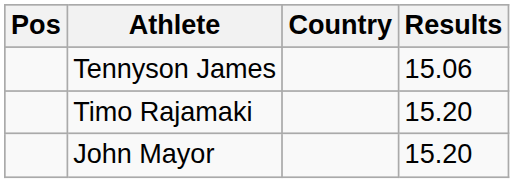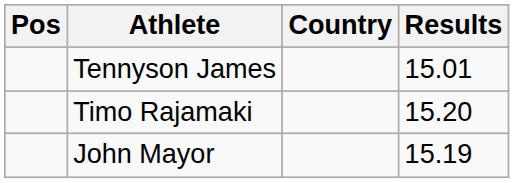Tennyson James | Results: 15.06 -> 15.01
John Mayor | Results: 15.20 -> 15.19
